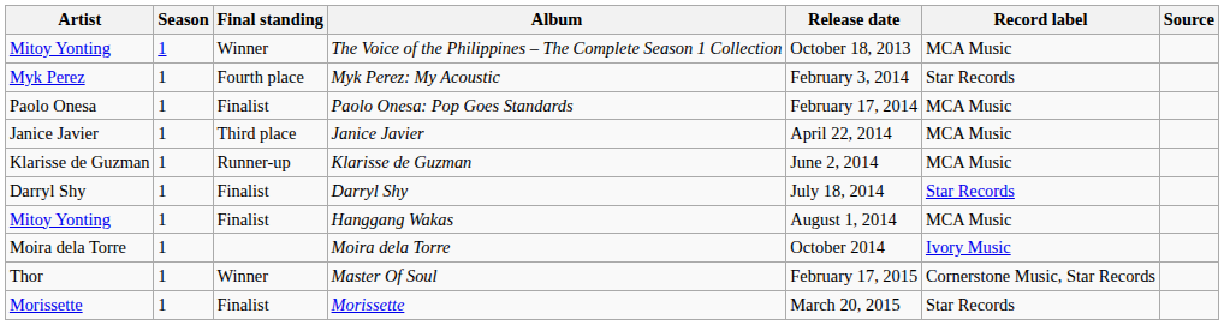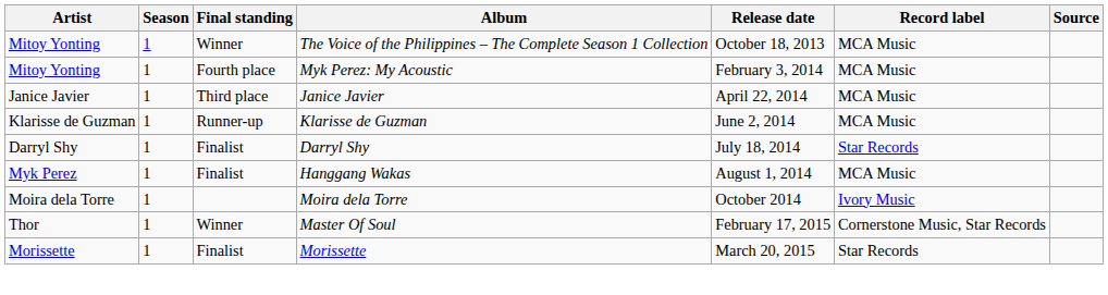Myk Perez: My Acoustic | Artist: Myk Perez -> Mitoy Yonting
Myk Perez: My Acoustic | Record label: Star Records -> MCA Music
- row: Paolo Onesa | 1 | Finalist | Paolo Onesa: Pop Goes Standards | February 17, 2014 | MCA Music
Hanggang Wakas | Artist: Mitoy Yonting -> Myk Perez
